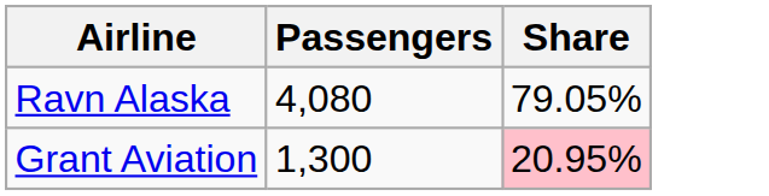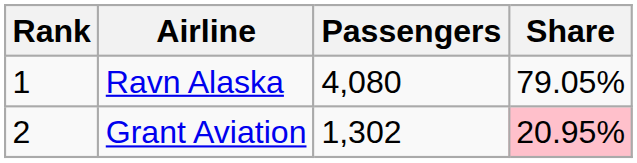+ column: Rank | 1 | 2
Grant Aviation | Passengers: 1,300 -> 1,302
